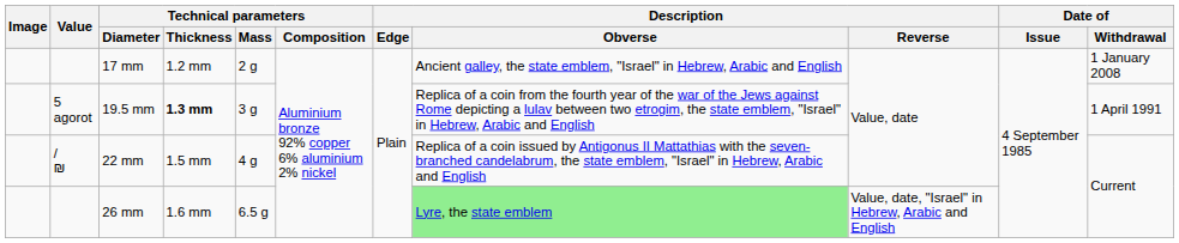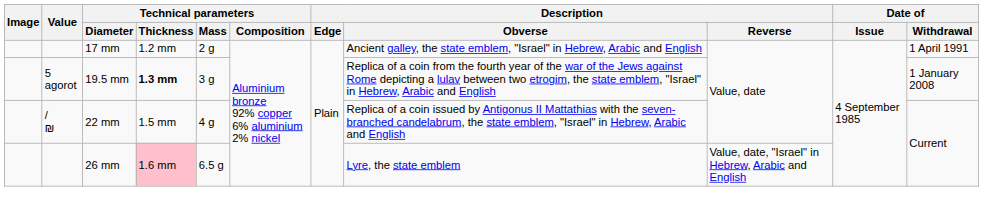17 mm | Date of / Withdrawal: 1 January 2008 -> 1 April 1991
19.5 mm | Date of / Withdrawal: 1 April 1991 -> 1 January 2008
26 mm | Technical parameters / Thickness: no background -> pink background
26 mm | Description / Obverse: lightgreen background -> no background
